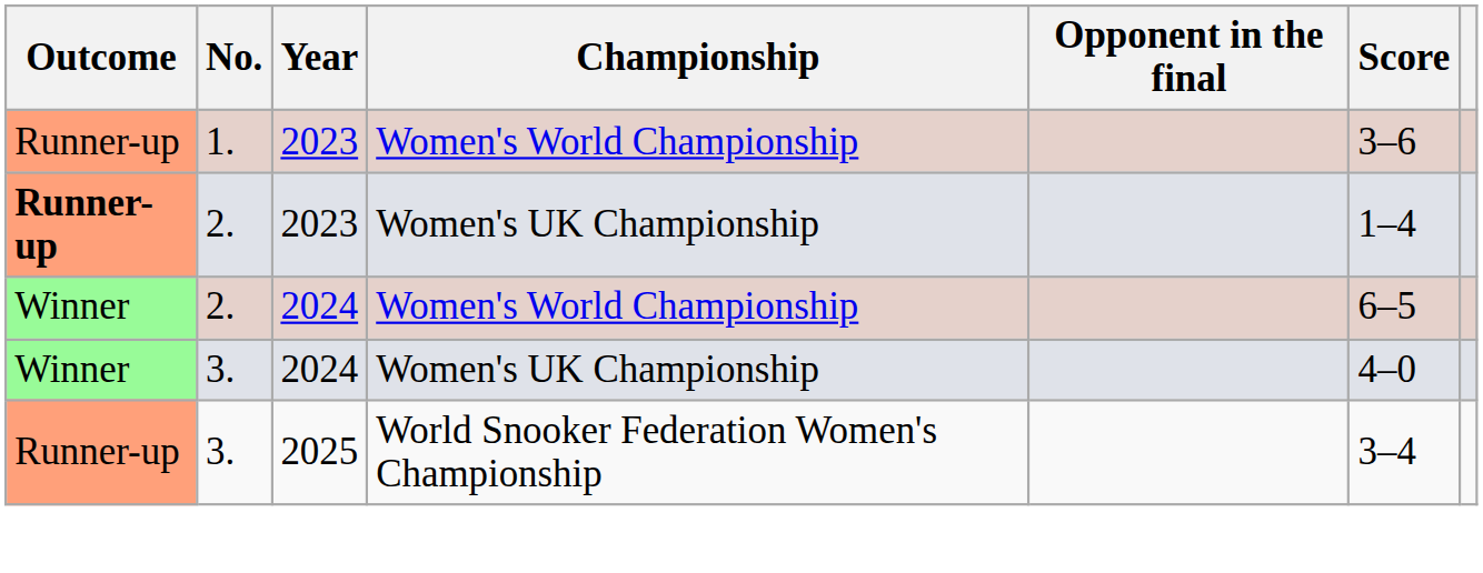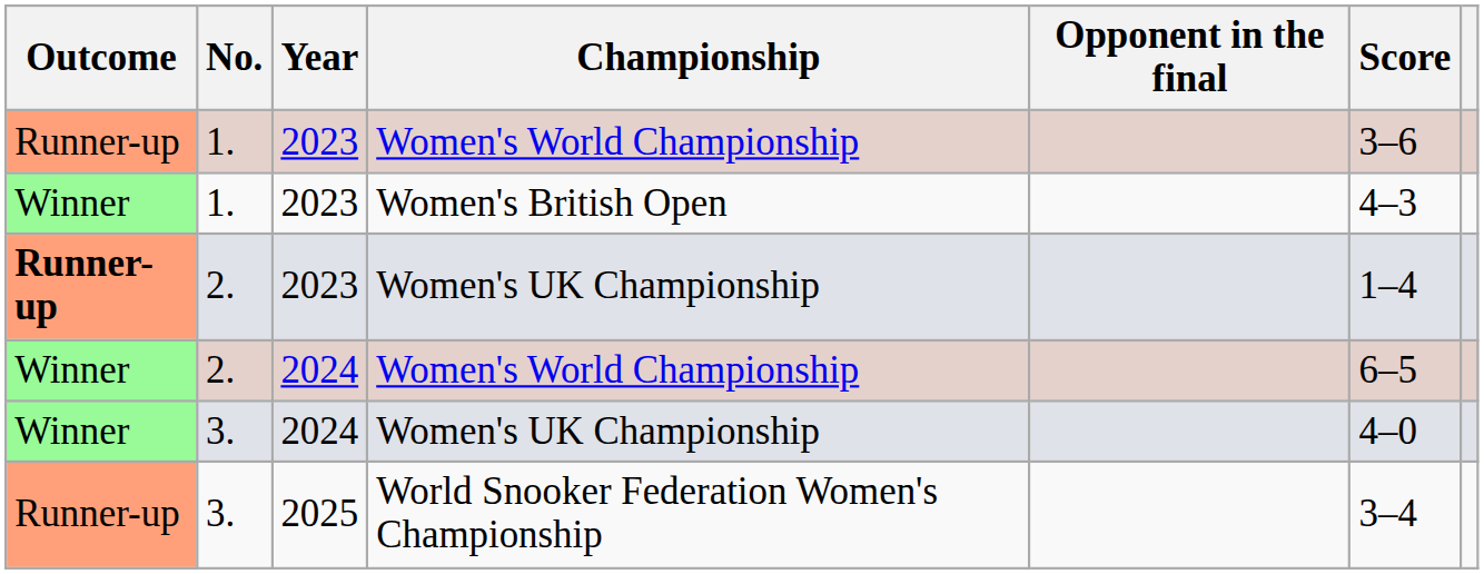+ row: Winner | 1. | 2023 | Women's British Open | 4–3
